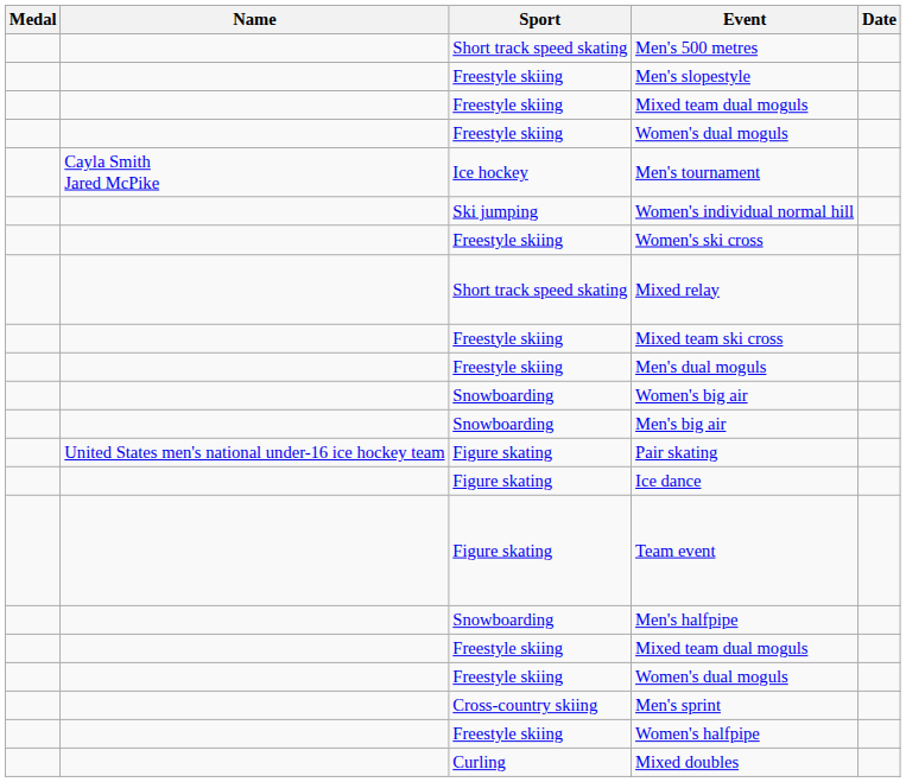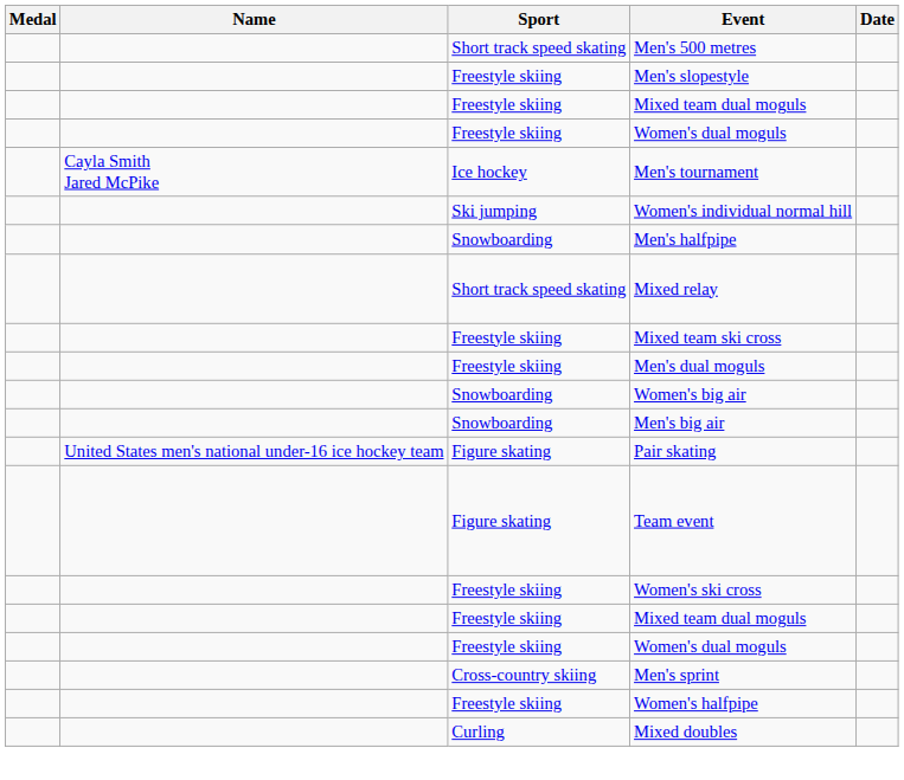rows swapped: Women's ski cross <-> Men's halfpipe
- row: Figure skating | Ice dance
